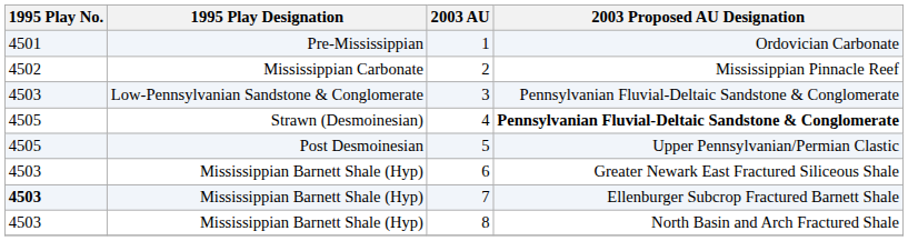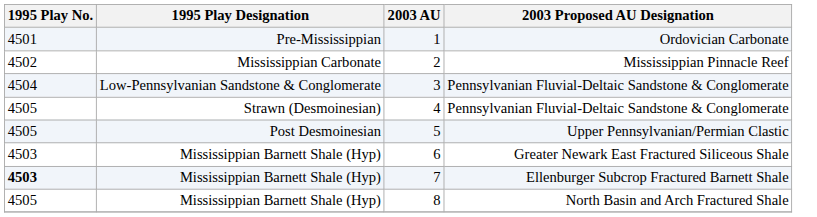3 | 1995 Play No.: 4503 -> 4504
4 | 2003 Proposed AU Designation: bold -> normal
8 | 1995 Play No.: 4503 -> 4505
